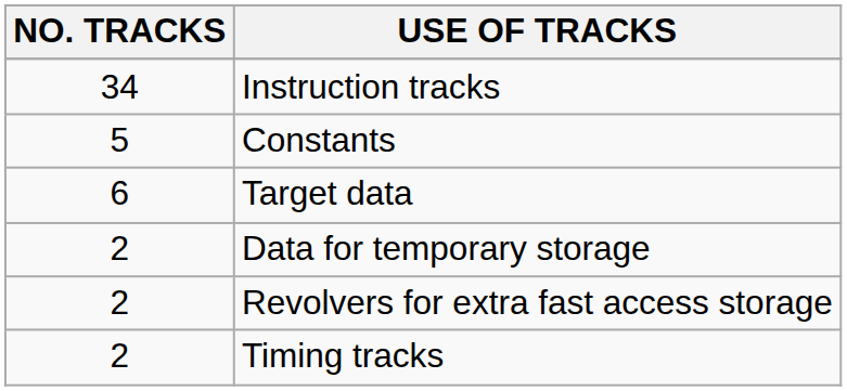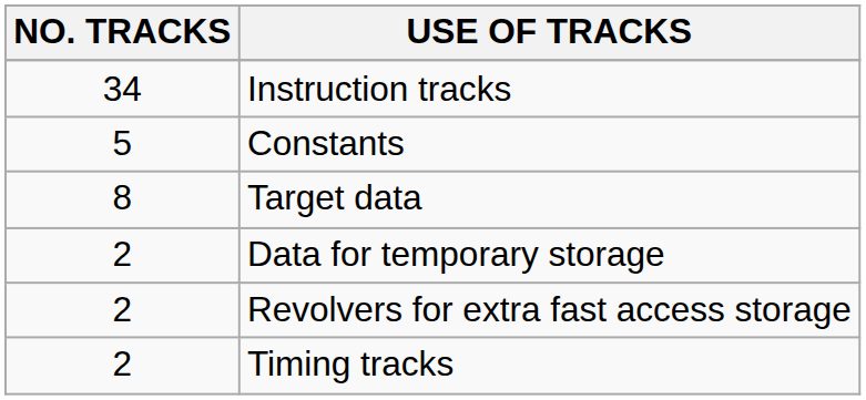Target data | NO. TRACKS: 6 -> 8
